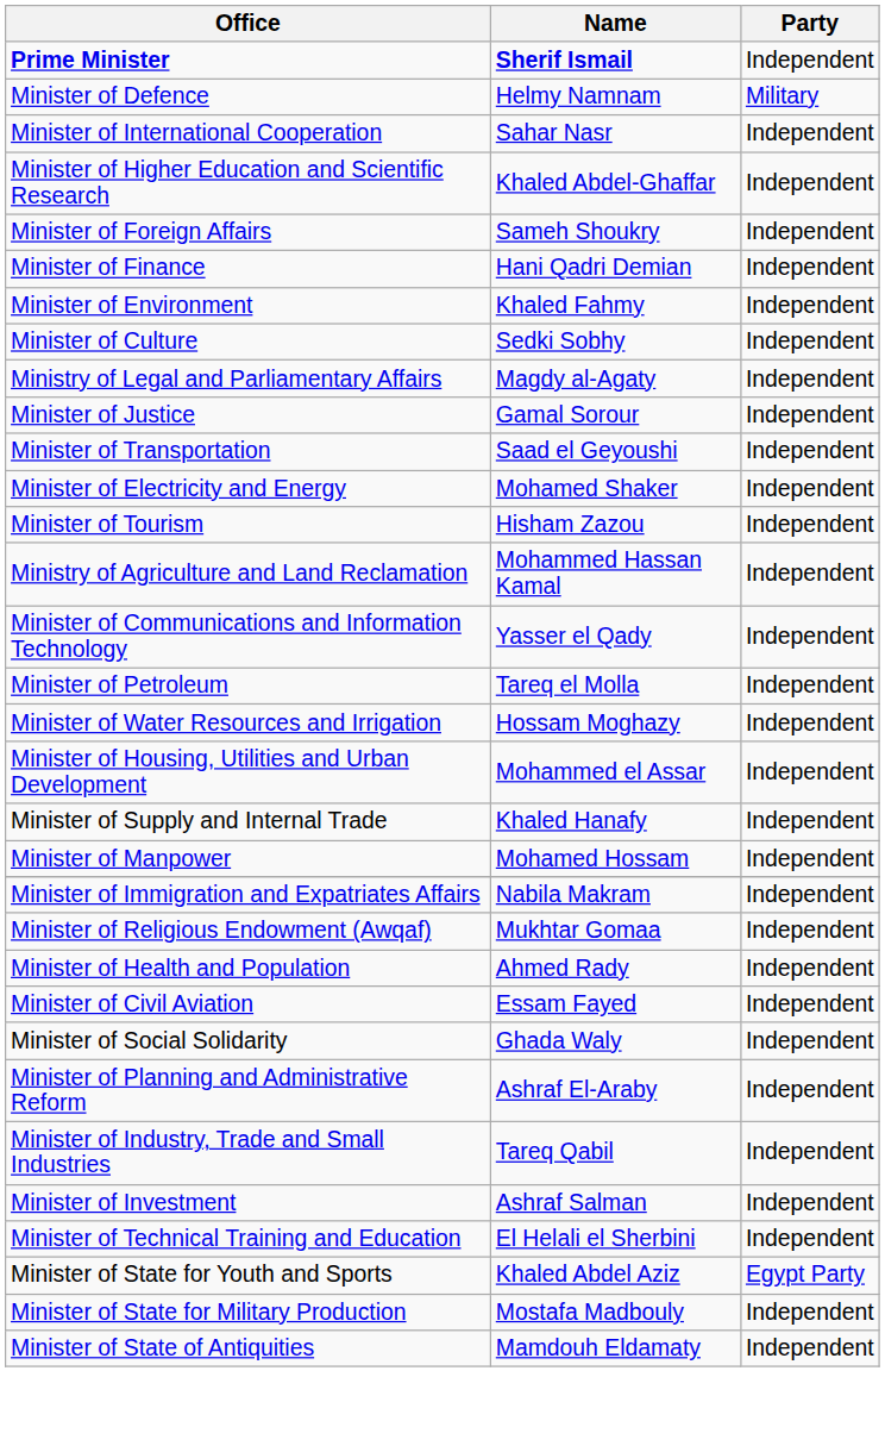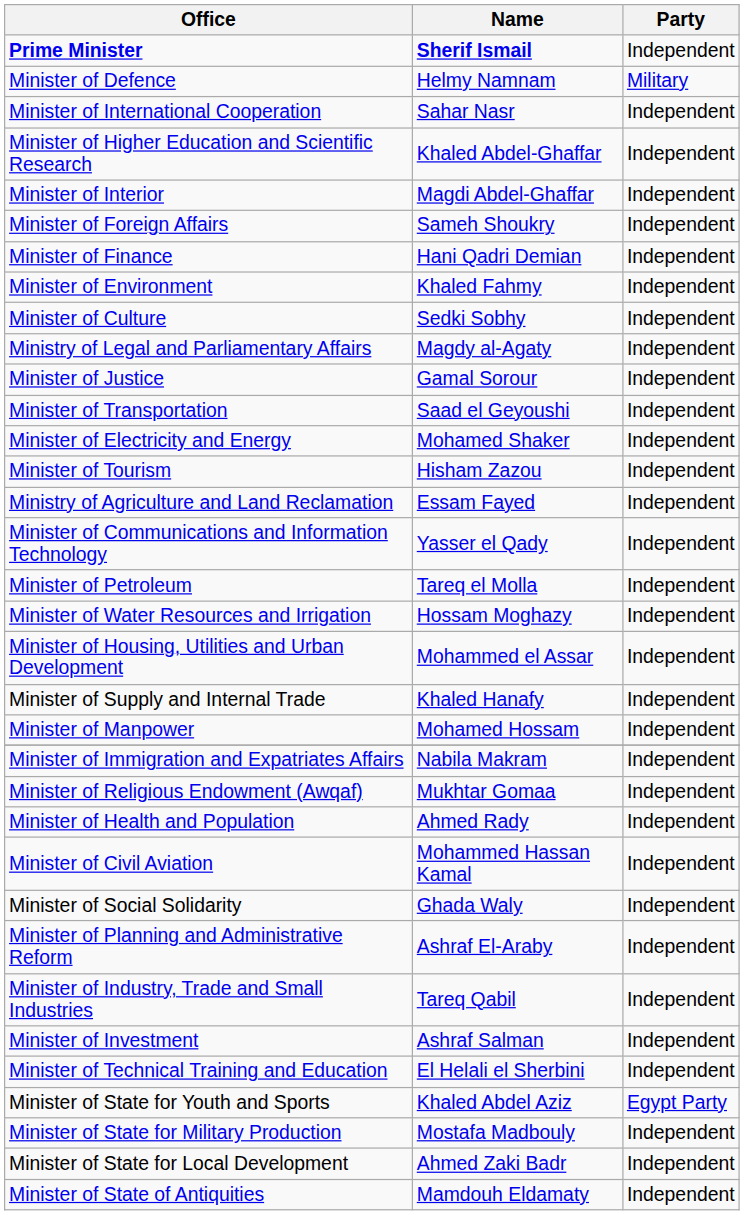+ row: Minister of Interior | Magdi Abdel-Ghaffar | Independent
Ministry of Agriculture and Land Reclamation | Name: Mohammed Hassan Kamal -> Essam Fayed
Minister of Civil Aviation | Name: Essam Fayed -> Mohammed Hassan Kamal
+ row: Minister of State for Local Development | Ahmed Zaki Badr | Independent
